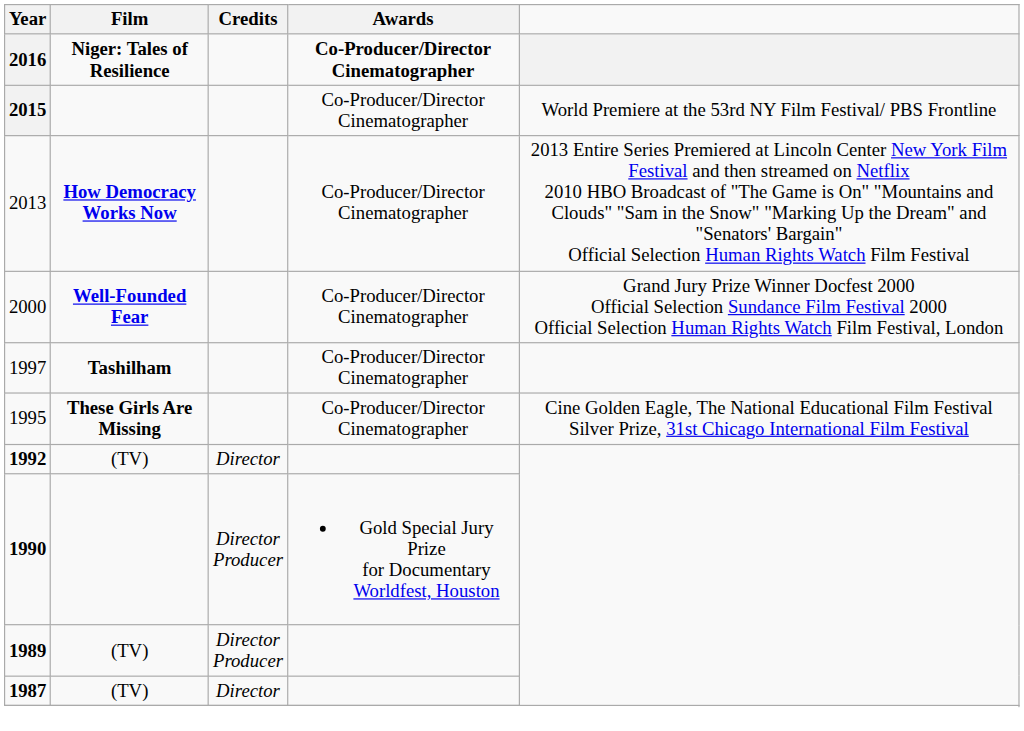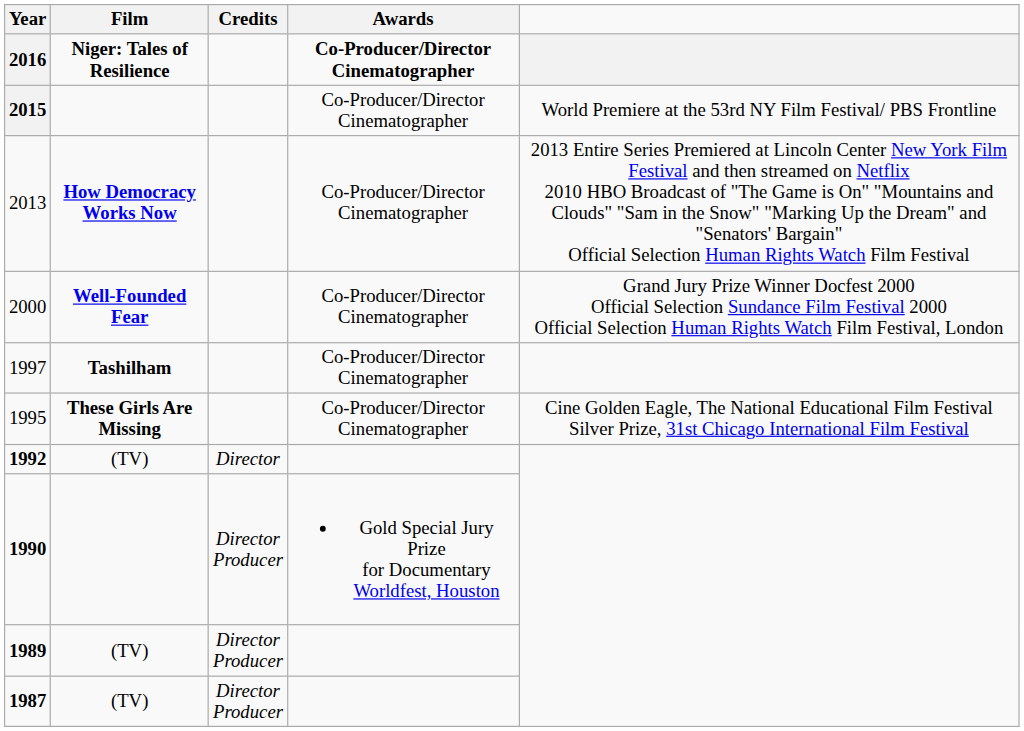1987 | Credits: Director -> Director Producer
